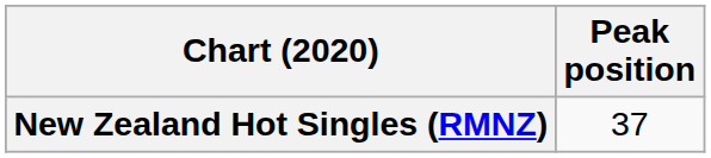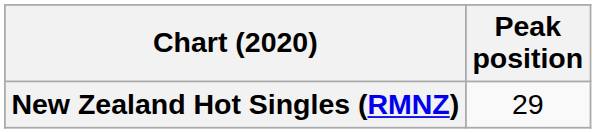New Zealand Hot Singles (RMNZ) | Peak position: 37 -> 29
